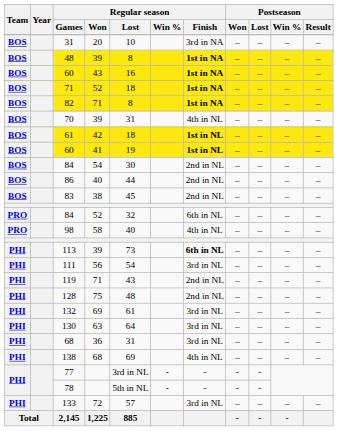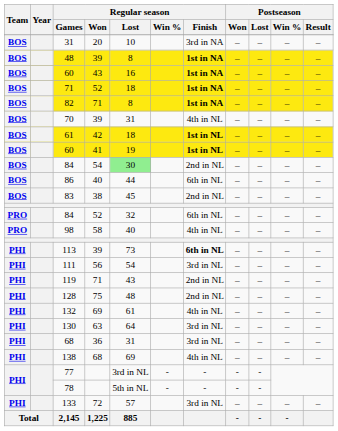84 / 54 | Regular season / Lost: no background -> lightgreen background
86 | Regular season / Finish: 2nd in NL -> 6th in NL
132 | Regular season / Finish: 3rd in NL -> 4th in NL
